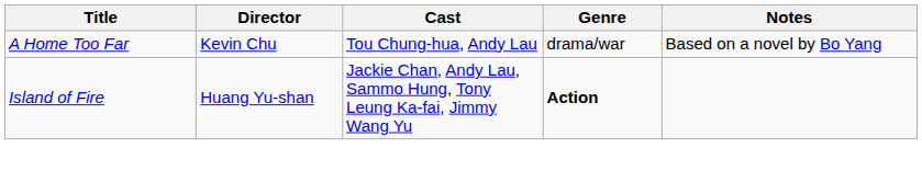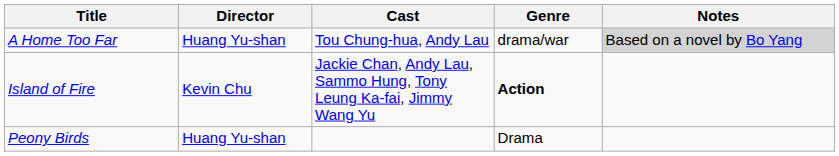A Home Too Far | Director: Kevin Chu -> Huang Yu-shan
A Home Too Far | Notes: no background -> lightgrey background
Island of Fire | Director: Huang Yu-shan -> Kevin Chu
+ row: Peony Birds | Huang Yu-shan | Drama
